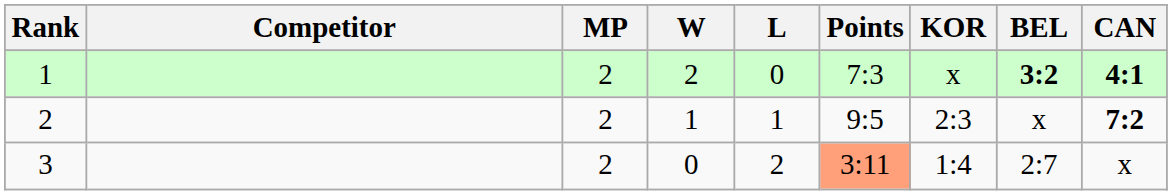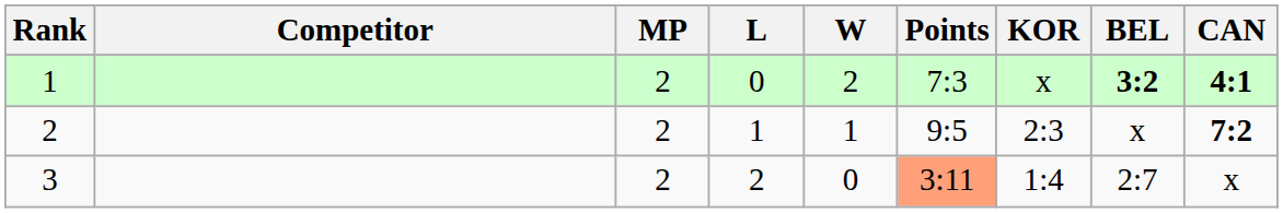columns swapped: W <-> L
